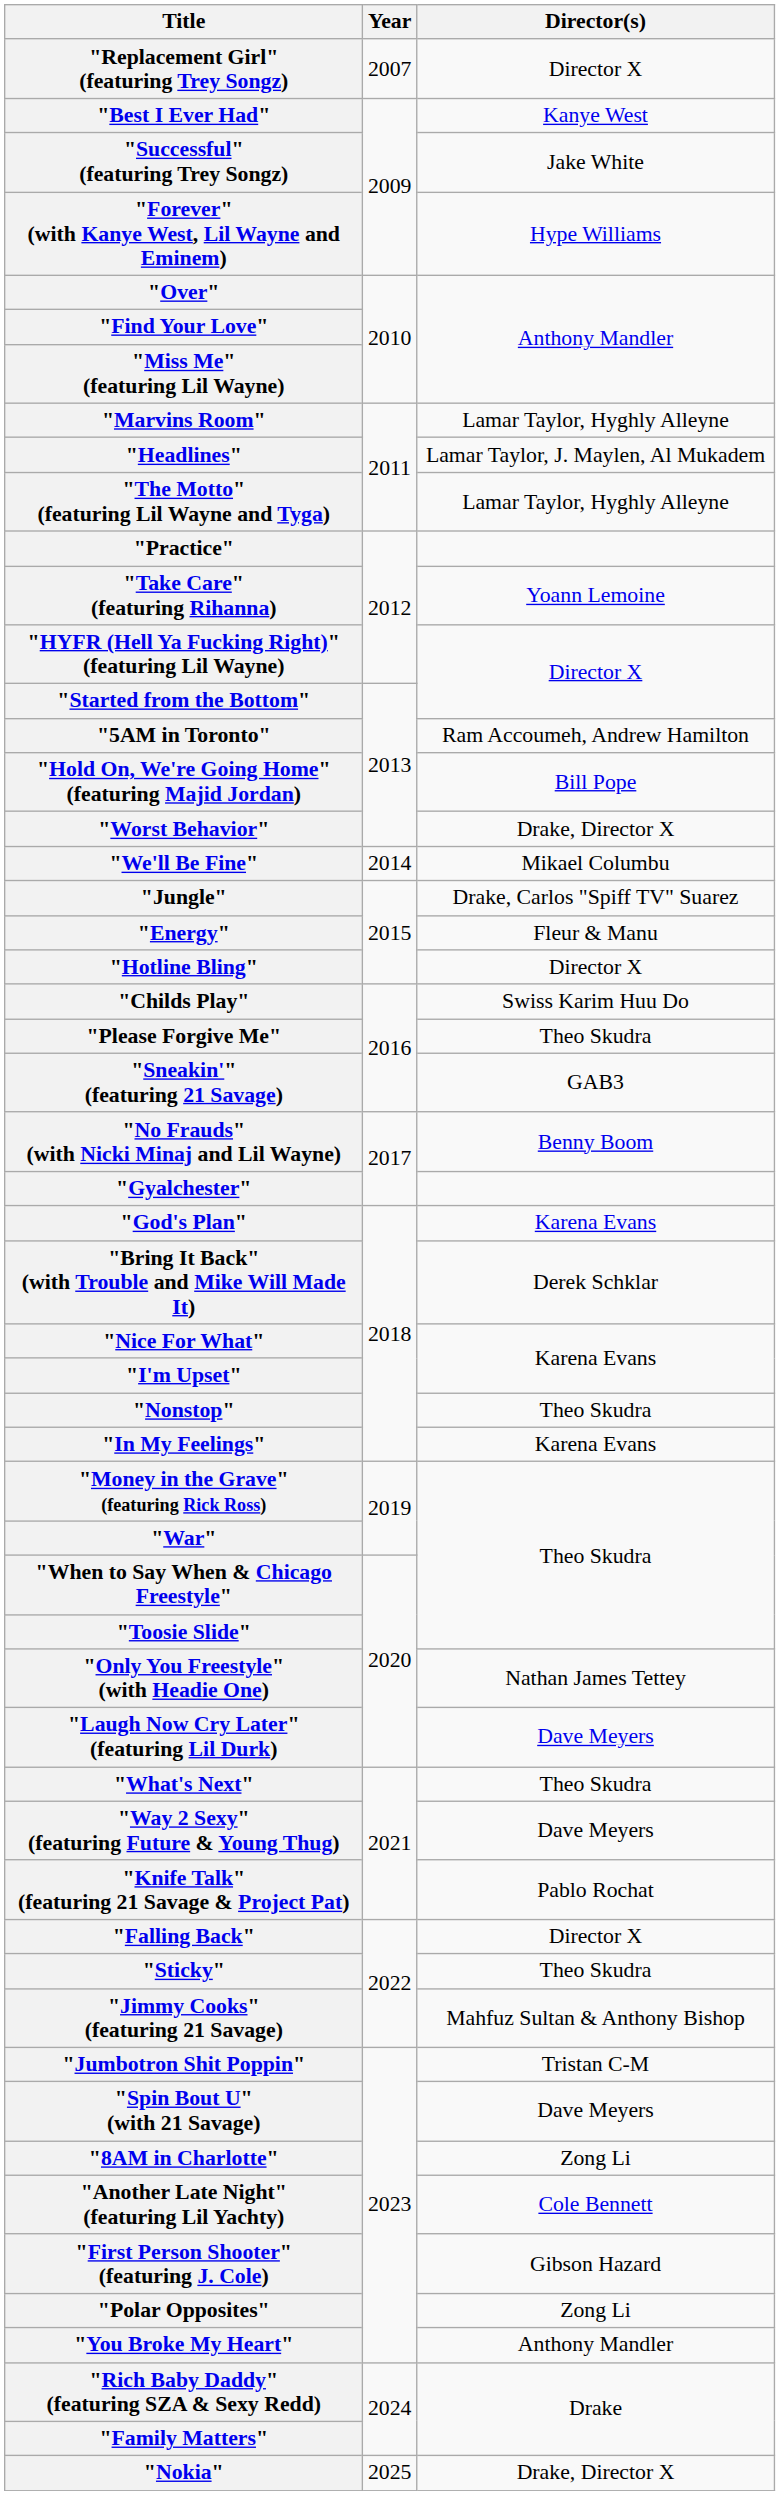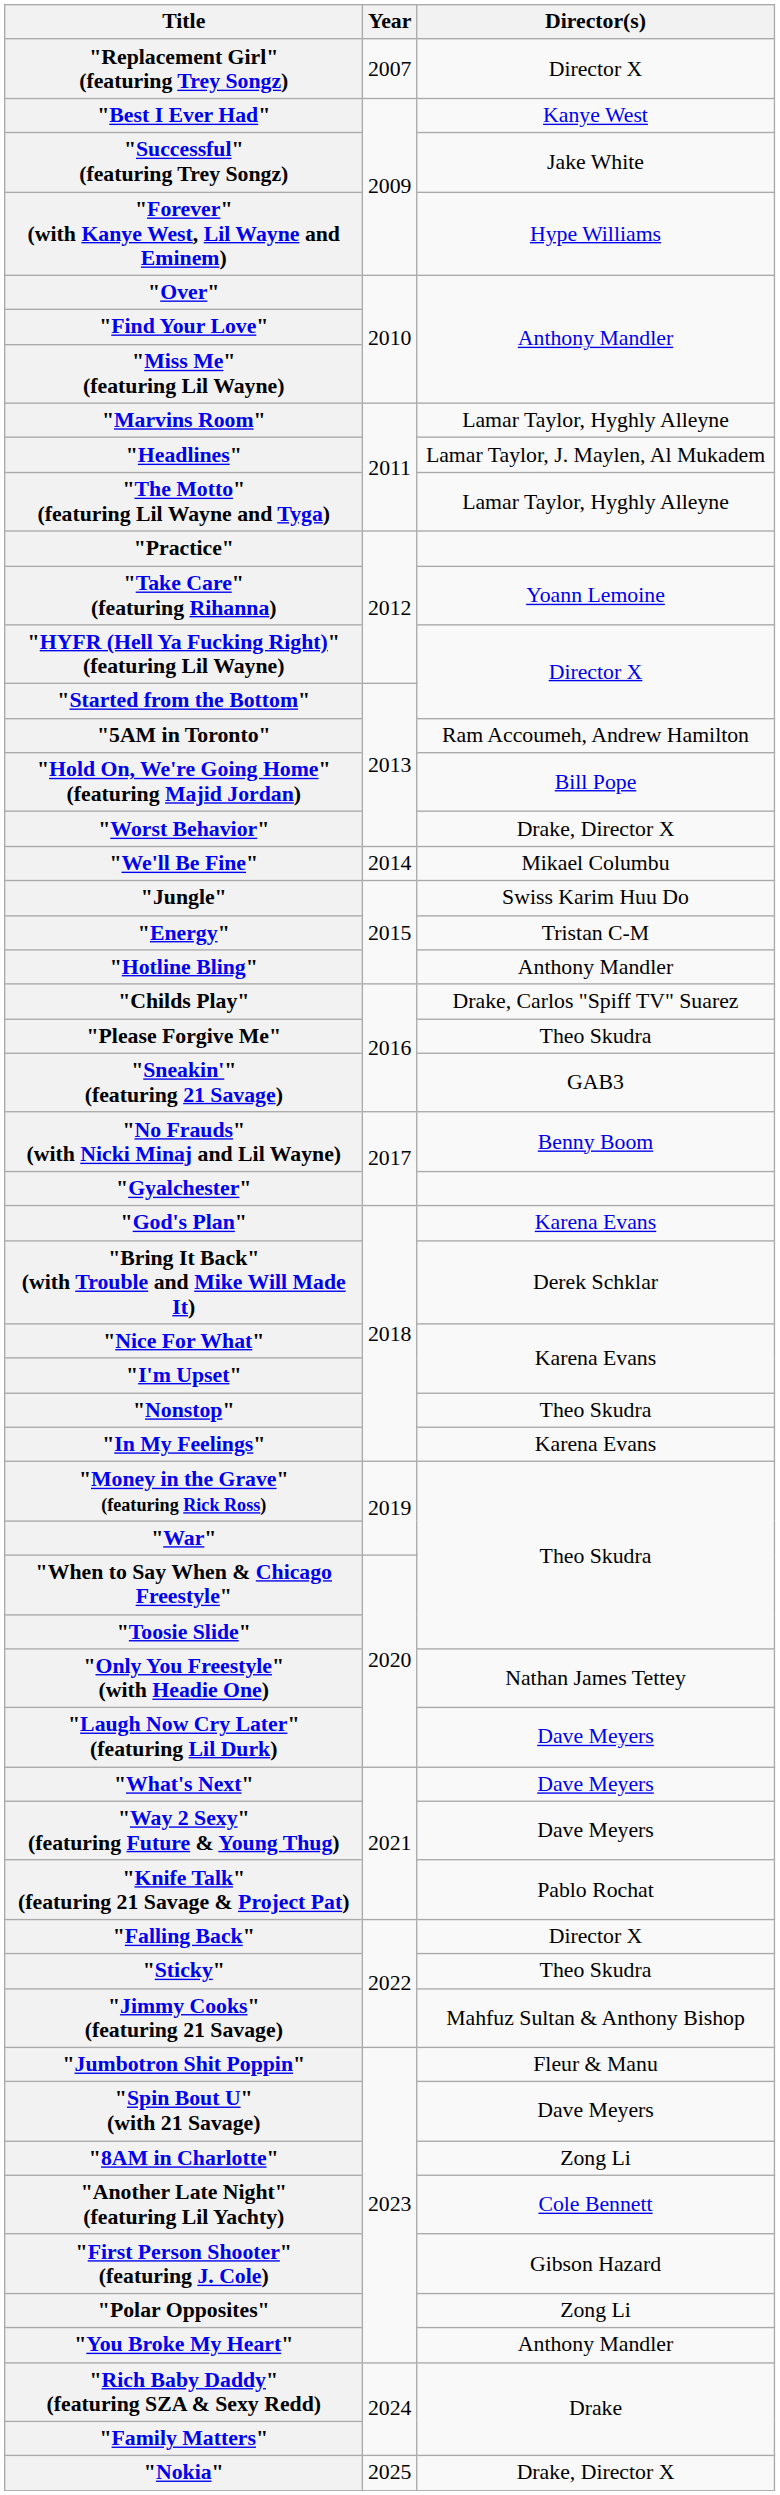"Jungle" | Director(s): Drake, Carlos "Spiff TV" Suarez -> Swiss Karim Huu Do
"Energy" | Director(s): Fleur & Manu -> Tristan C-M
"Hotline Bling" | Director(s): Director X -> Anthony Mandler
"Childs Play" | Director(s): Swiss Karim Huu Do -> Drake, Carlos "Spiff TV" Suarez
"What's Next" | Director(s): Theo Skudra -> Dave Meyers
"Jumbotron Shit Poppin" | Director(s): Tristan C-M -> Fleur & Manu
